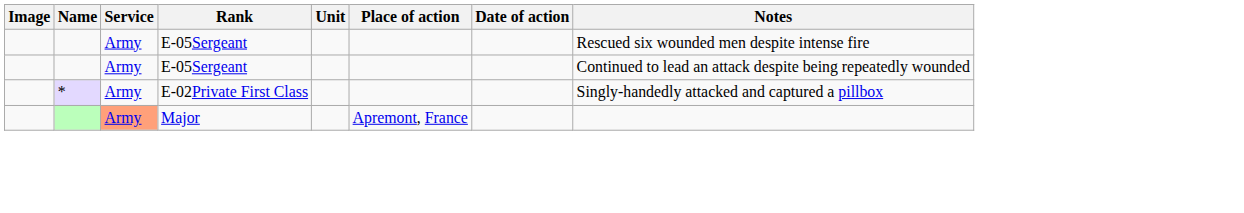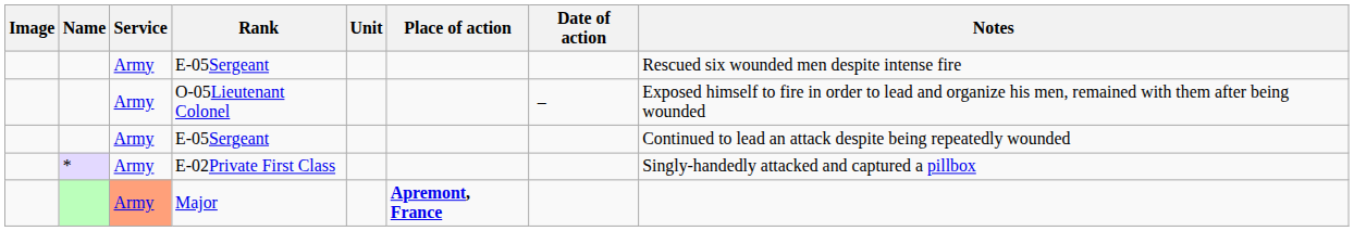+ row: Army | O-05Lieutenant Colonel | – | Exposed himself to fire in order to lead and organize his men, remained with them after being wounded
Major | Place of action: normal -> bold
